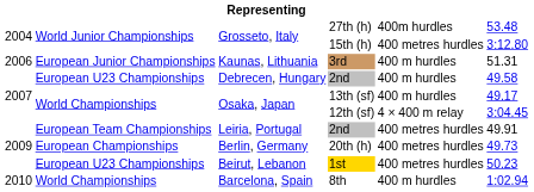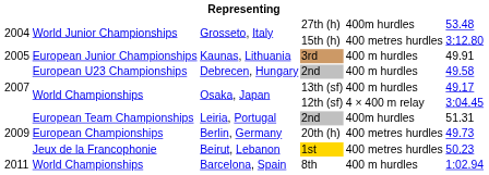3rd | column 1: 2006 -> 2005
3rd | column 6: 51.31 -> 49.91
Leiria, Portugal / 2nd | column 5: 400 metres hurdles -> 400m hurdles
Leiria, Portugal / 2nd | column 6: 49.91 -> 51.31
1st | column 2: European U23 Championships -> Jeux de la Francophonie
8th | column 1: 2010 -> 2011
